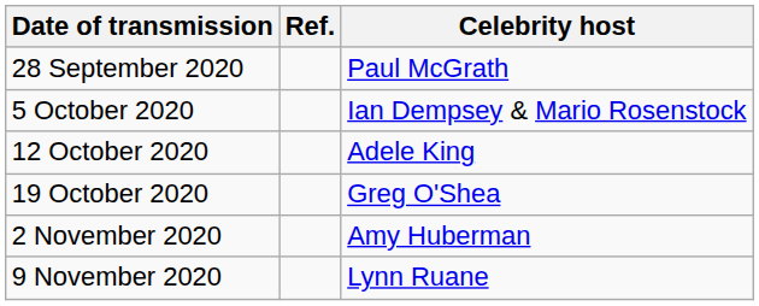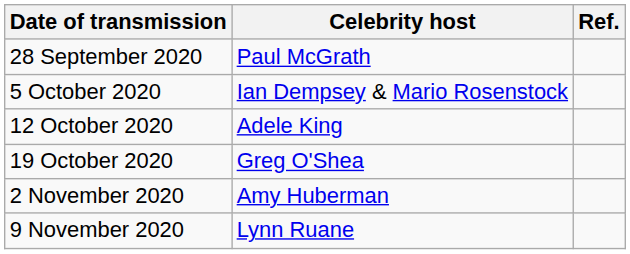columns swapped: Celebrity host <-> Ref.
